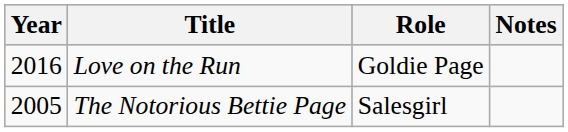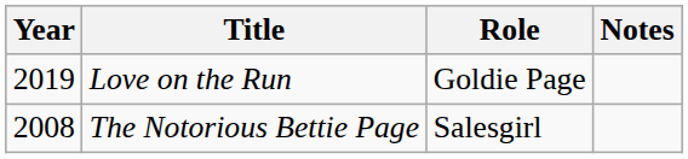Love on the Run | Year: 2016 -> 2019
The Notorious Bettie Page | Year: 2005 -> 2008
